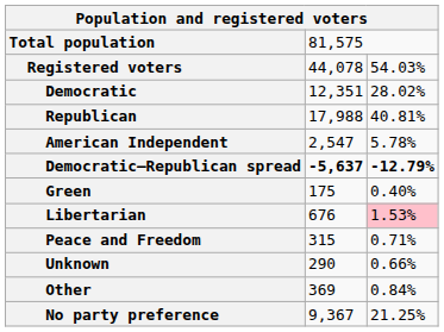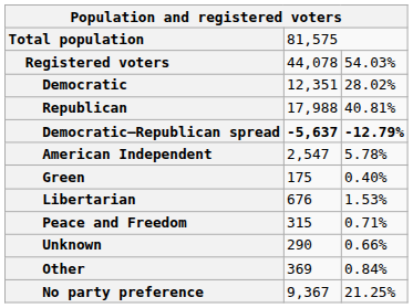rows swapped: Democratic–Republican spread <-> American Independent
Libertarian | column 3: pink background -> no background
